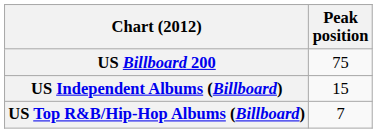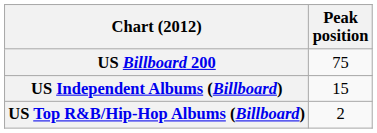US Top R&B/Hip-Hop Albums (Billboard) | Peak position: 7 -> 2
